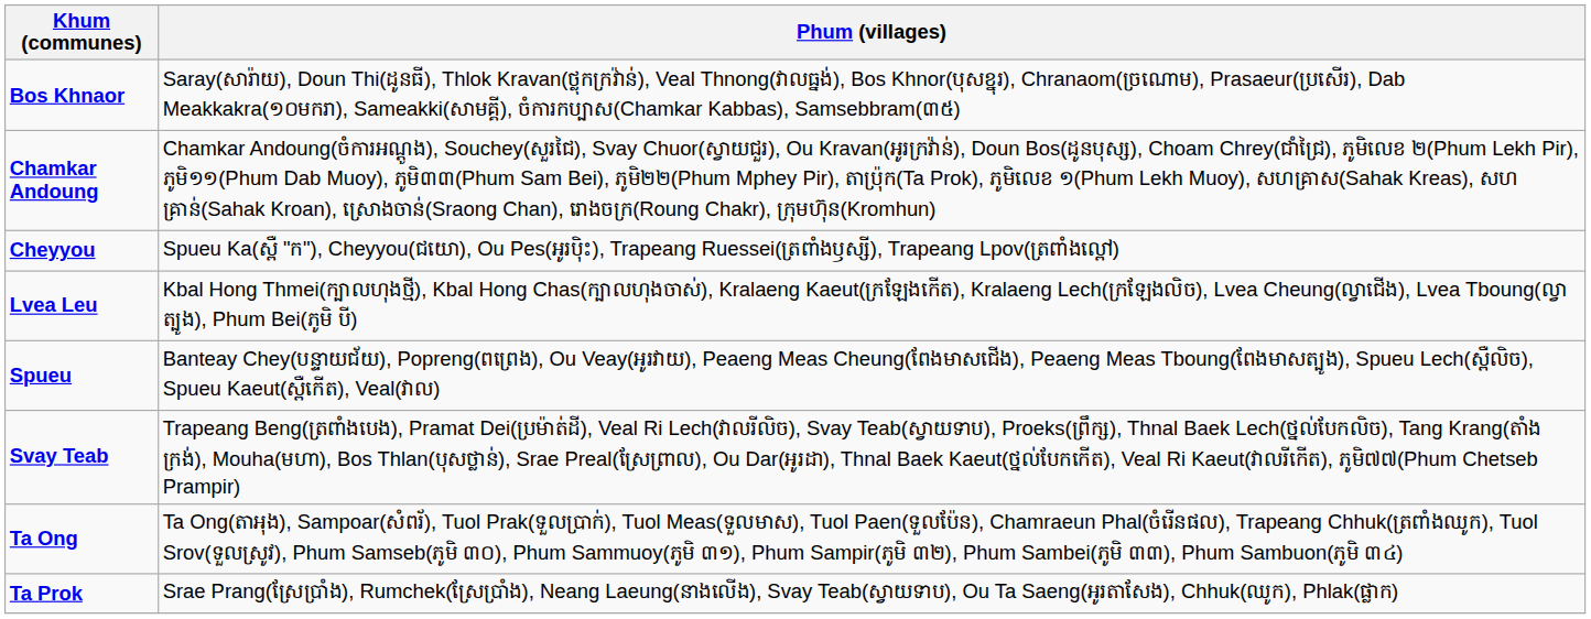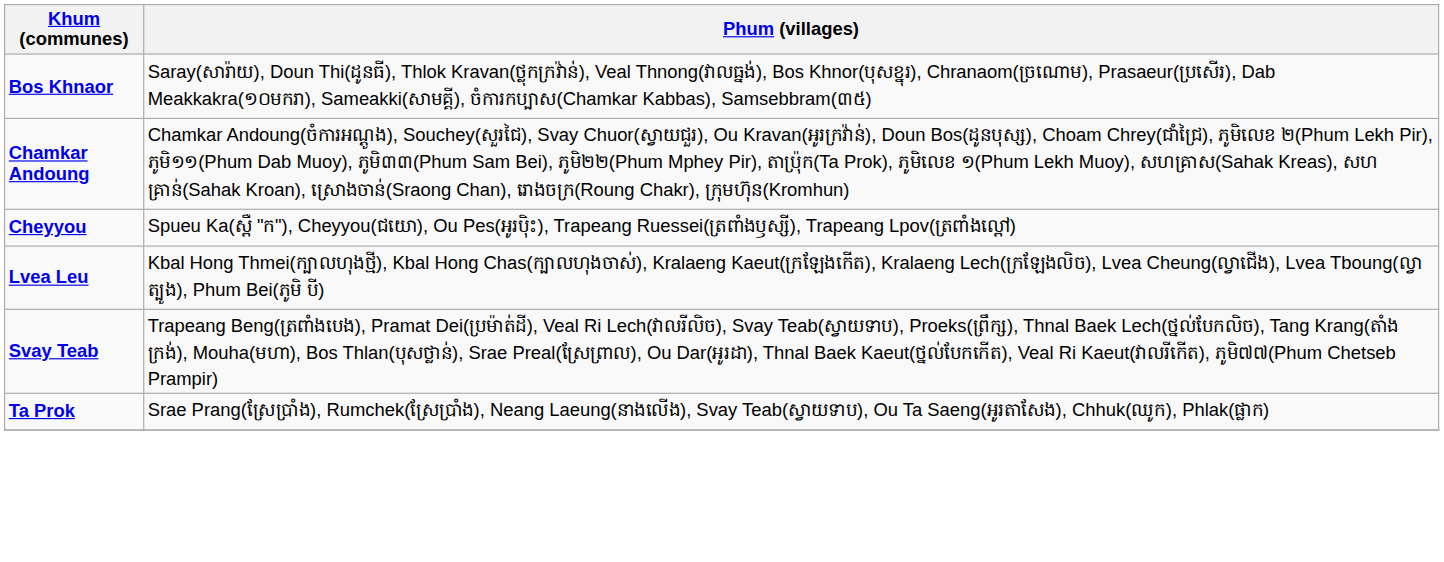- row: Spueu | Banteay Chey(បន្ទាយជ័យ), Popreng(ពព្រេង), Ou Veay(អូរវាយ), Peaeng Meas Cheung(ពែងមាសជើង), Peaeng Meas Tboung(ពែងមាសត្បូង), Spueu Lech(ស្ពឺលិច), Spueu Kaeut(ស្ពឺកើត), Veal(វាល)
- row: Ta Ong | Ta Ong(តាអុង), Sampoar(សំពរ័), Tuol Prak(ទួលប្រាក់), Tuol Meas(ទួលមាស), Tuol Paen(ទួលប៉ែន), Chamraeun Phal(ចំរើនផល), Trapeang Chhuk(ត្រពាំងឈូក), Tuol Srov(ទួលស្រូវ), Phum Samseb(ភូមិ ៣០), Phum Sammuoy(ភូមិ ៣១), Phum Sampir(ភូមិ ៣២), Phum Sambei(ភូមិ ៣៣), Phum Sambuon(ភូមិ ៣៤)
